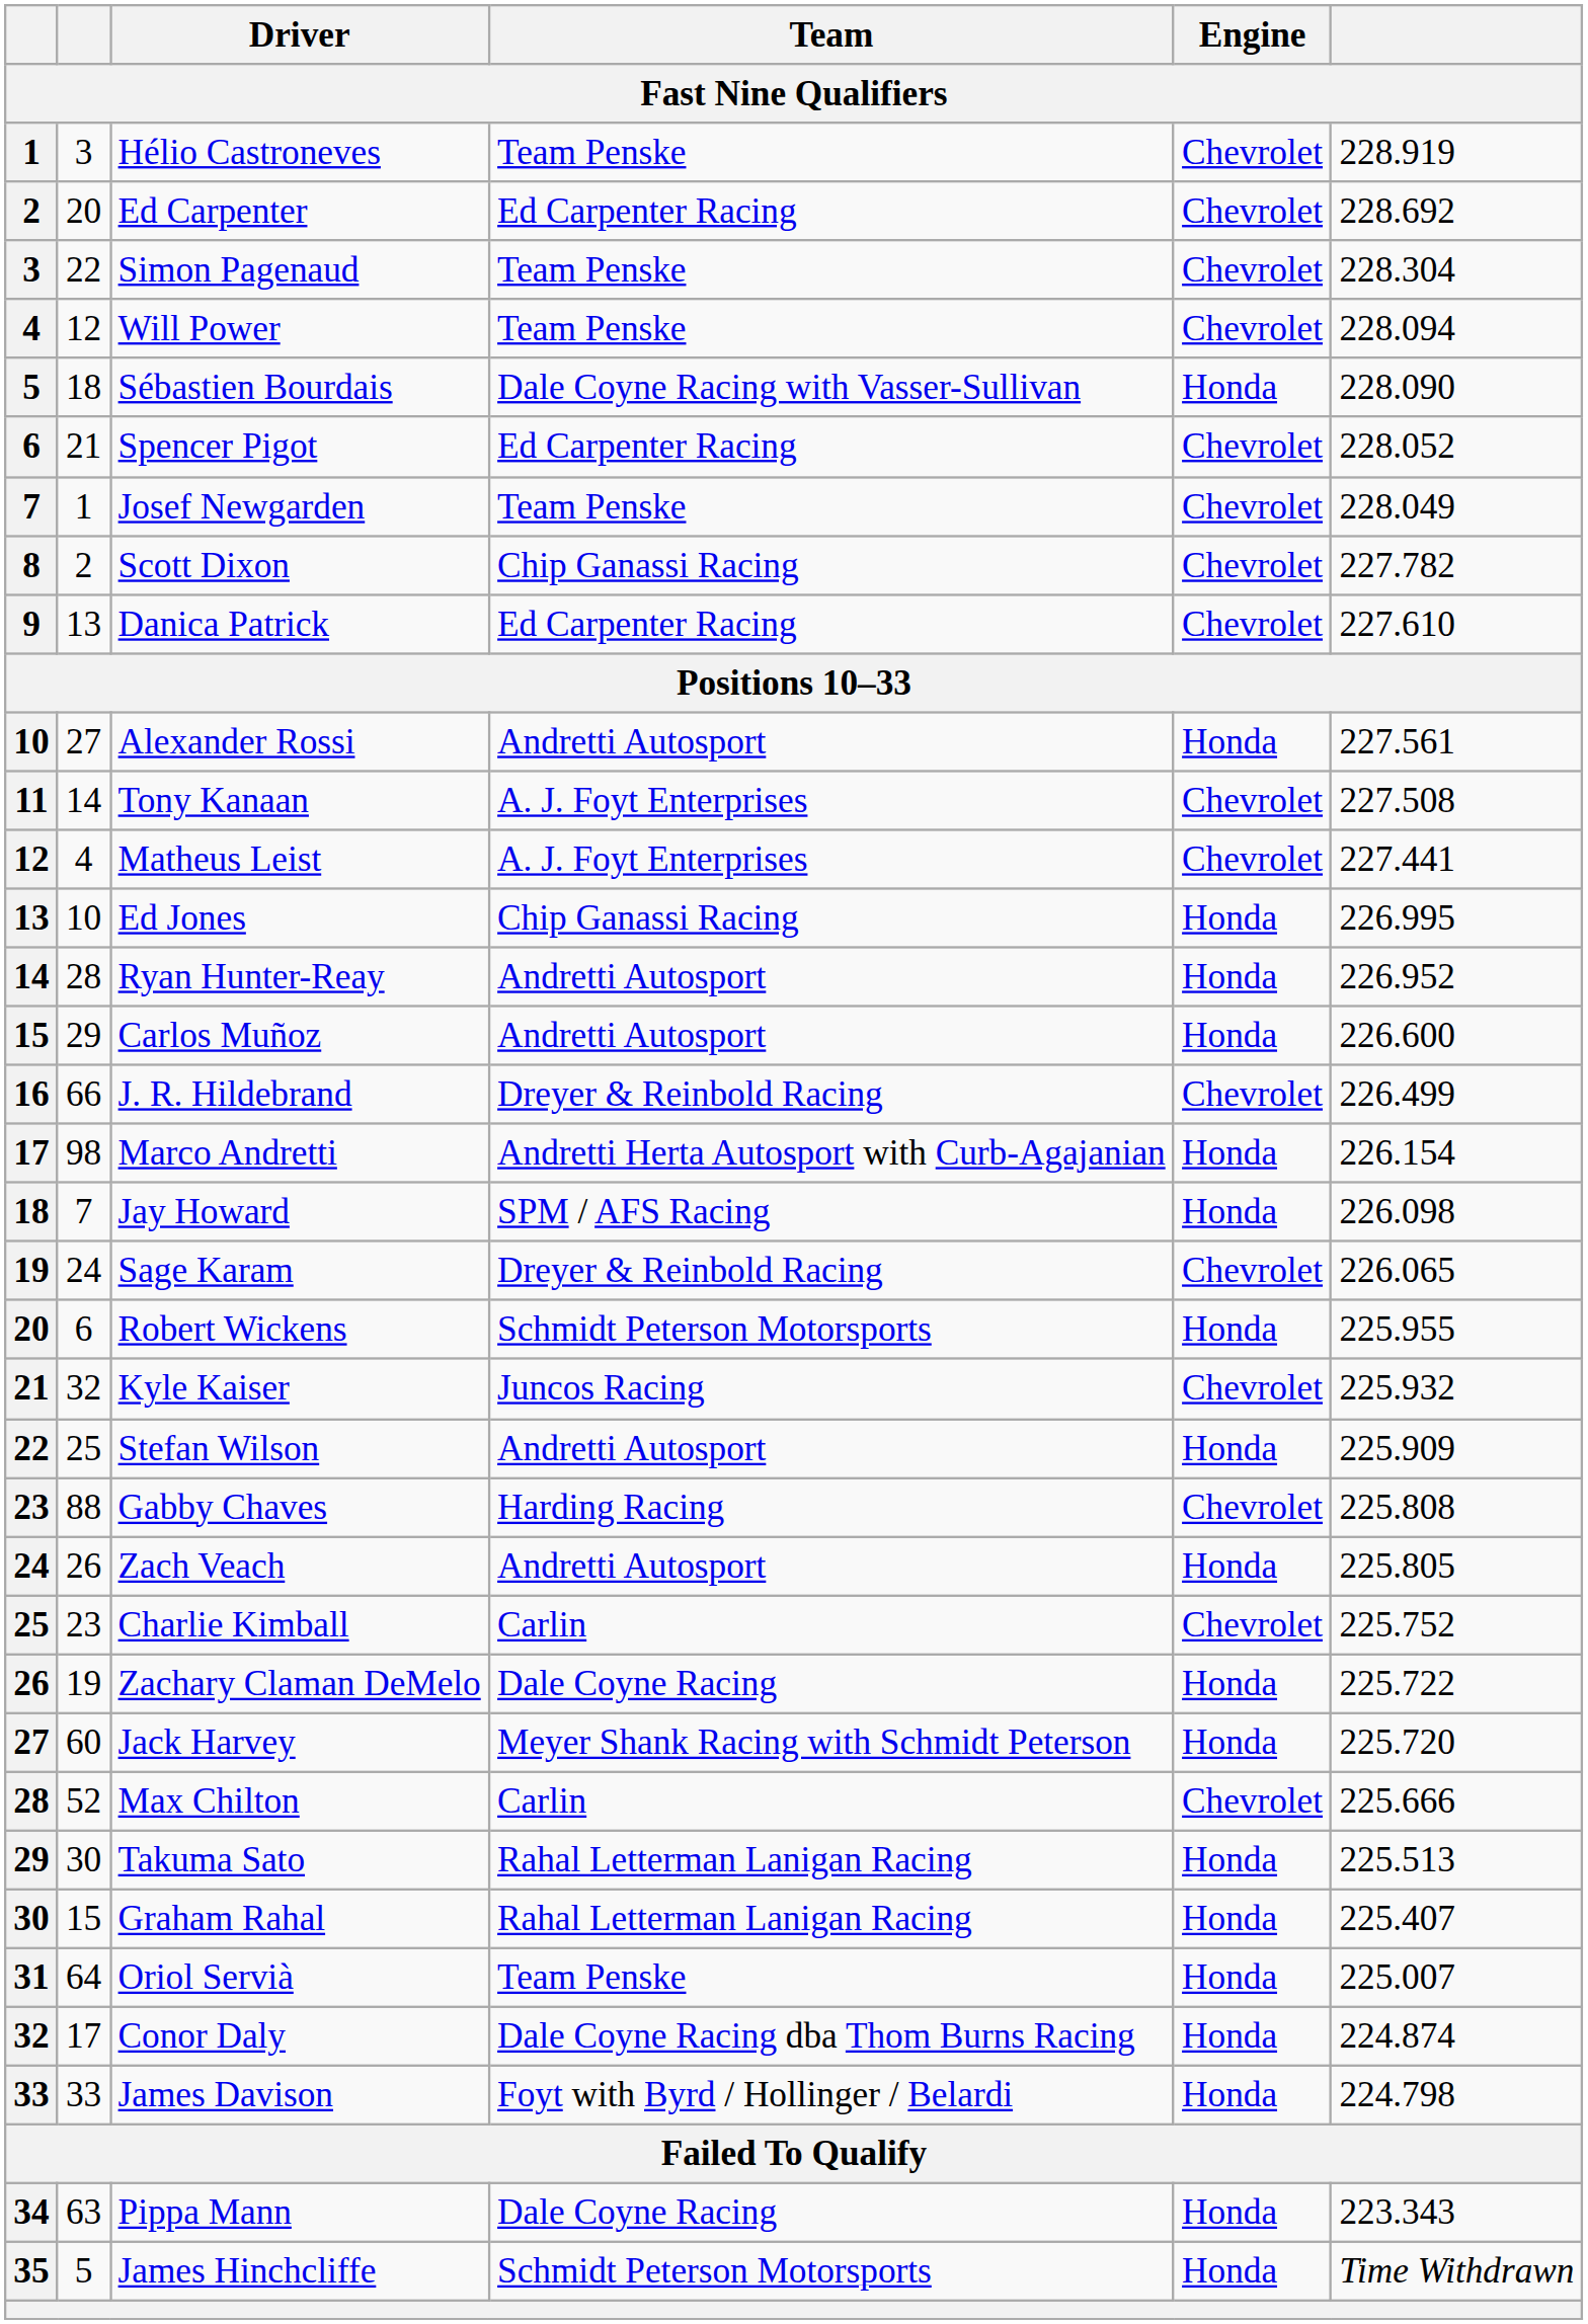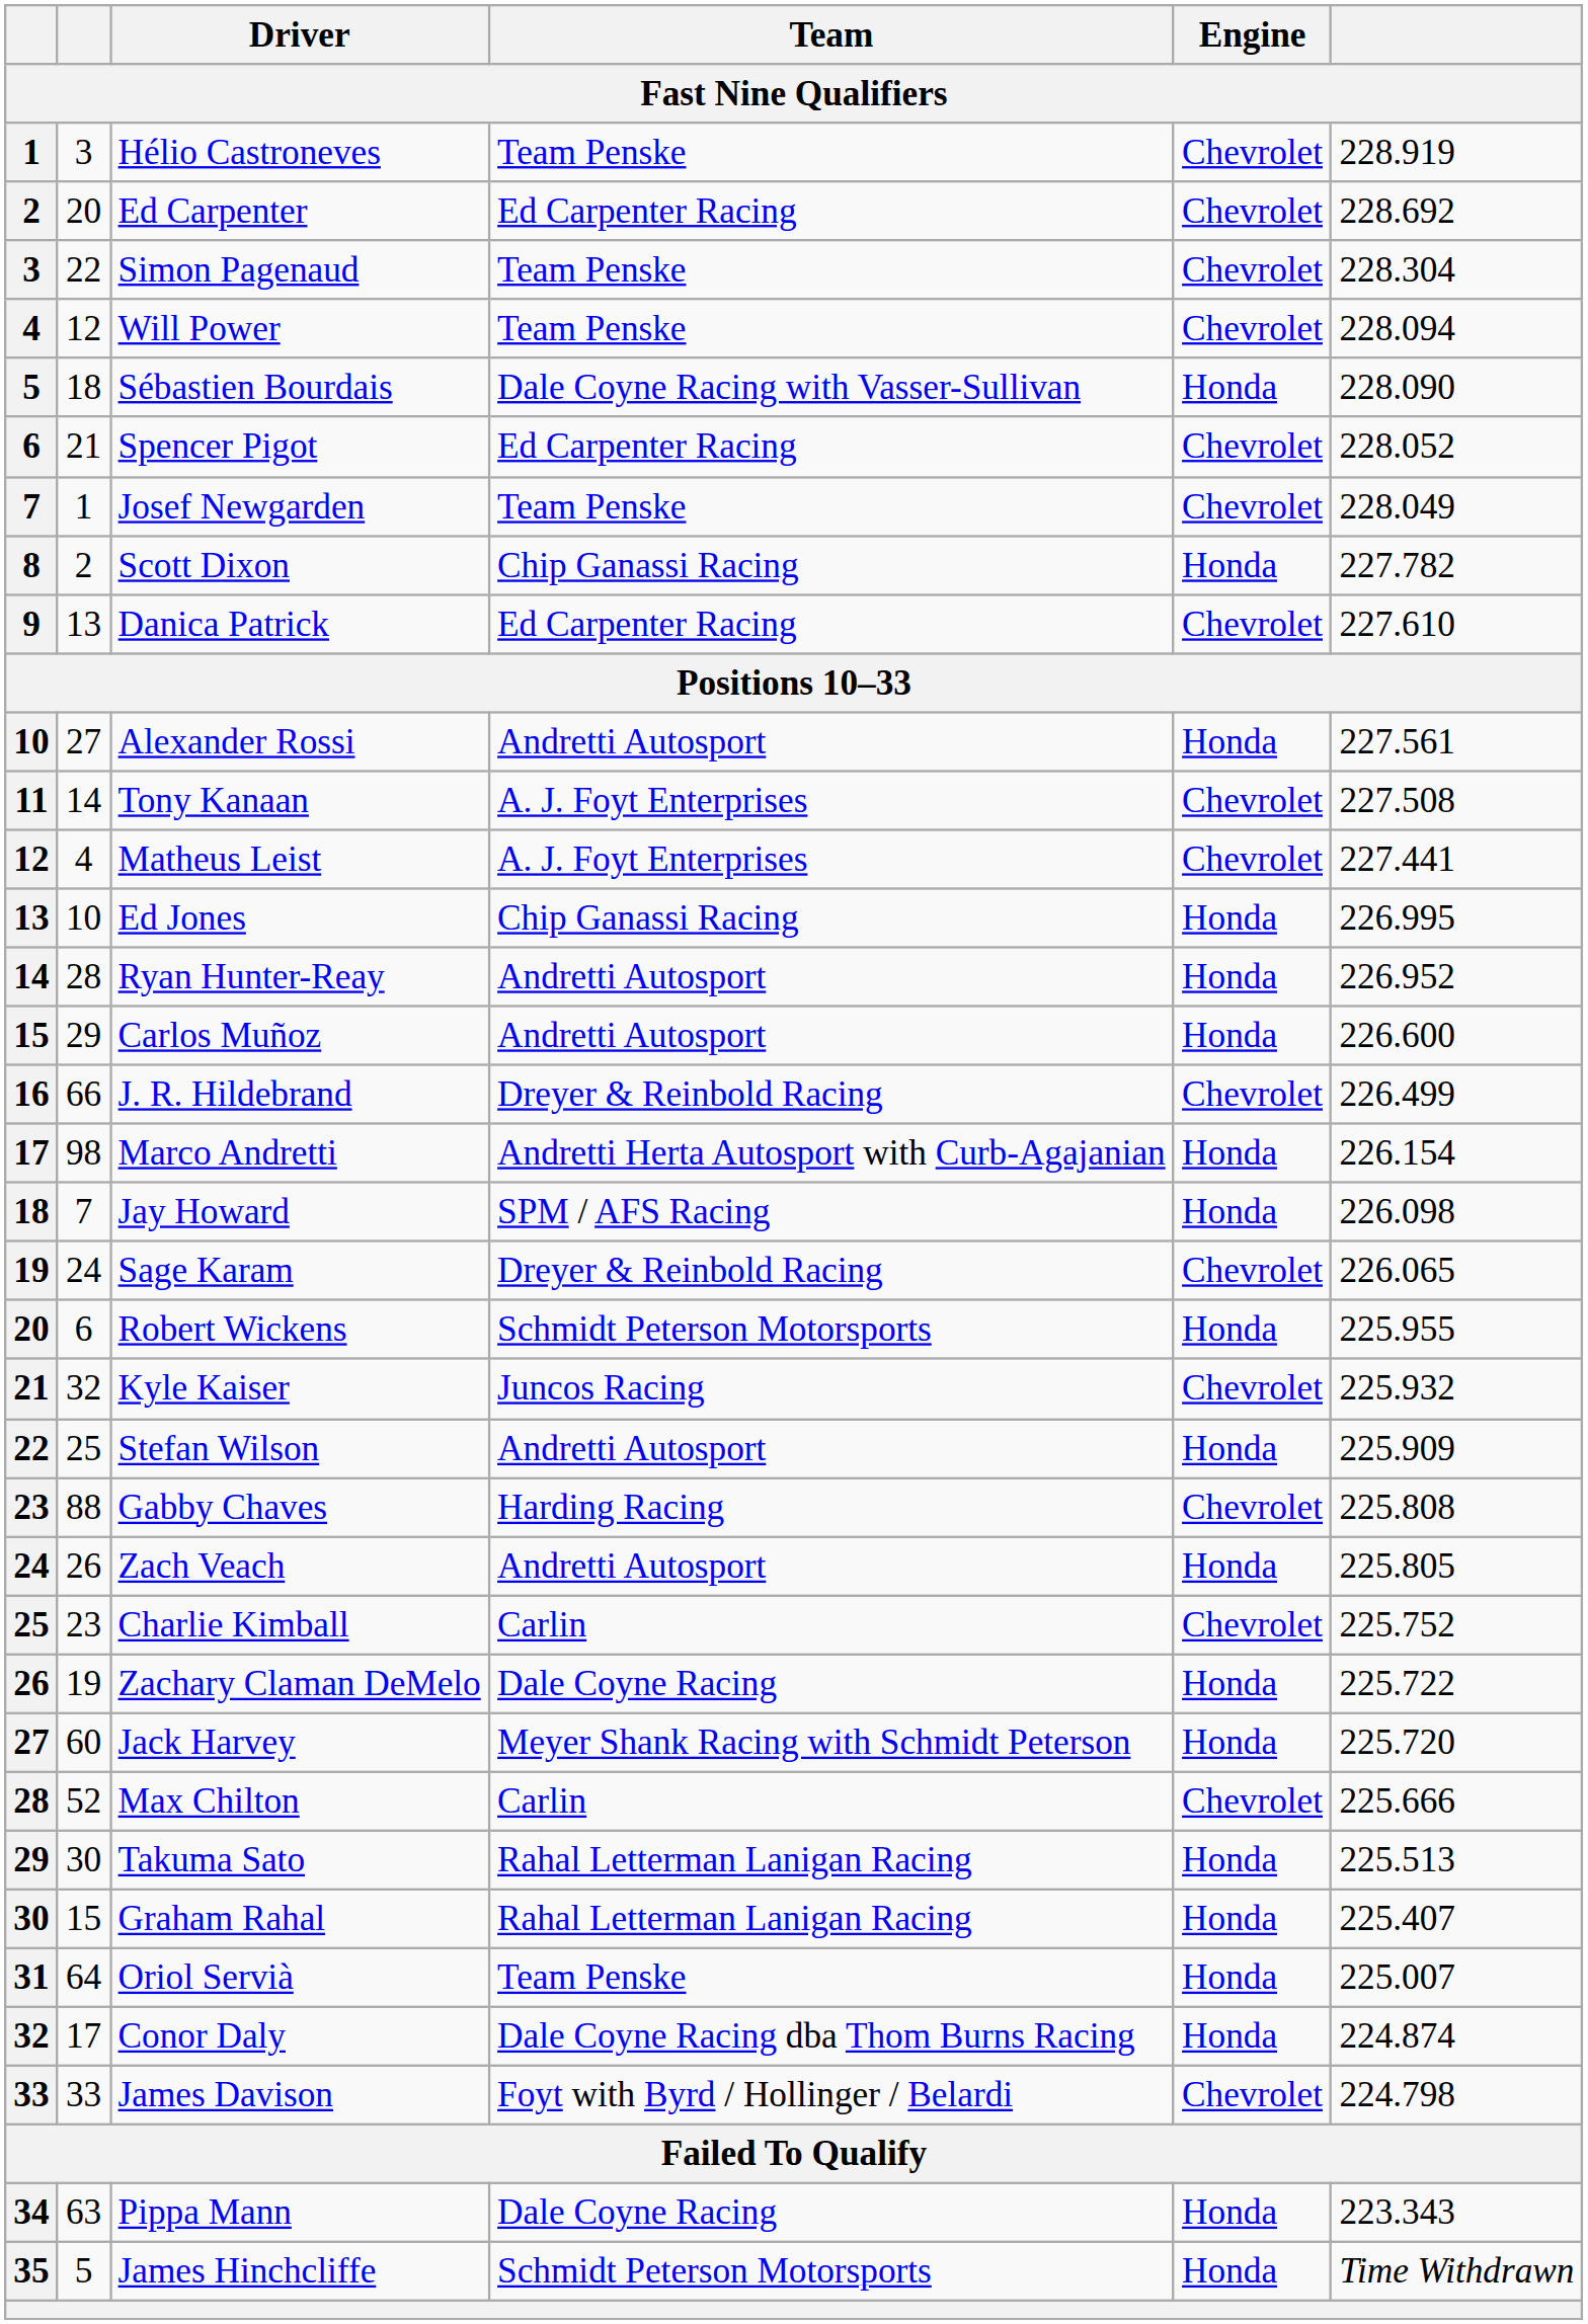Scott Dixon | Engine: Chevrolet -> Honda
James Davison | Engine: Honda -> Chevrolet
